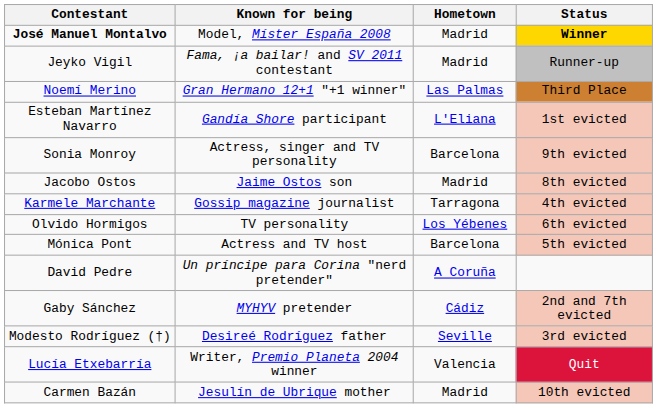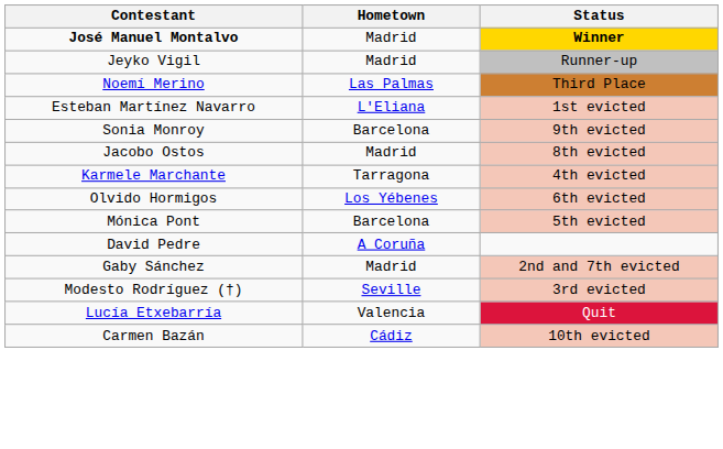- column: Known for being | Model, Míster España 2008 | Fama, ¡a bailar! and SV 2011 contestant | Gran Hermano 12+1 "+1 winner" | Gandía Shore participant | Actress, singer and TV personality | Jaime Ostos son | Gossip magazine journalist | TV personality | Actress and TV host | Un príncipe para Corina "nerd pretender" | MYHYV pretender | Desireé Rodríguez father | Writer, Premio Planeta 2004 winner | Jesulín de Ubrique mother
Gaby Sánchez | Hometown: Cádiz -> Madrid
Carmen Bazán | Hometown: Madrid -> Cádiz
